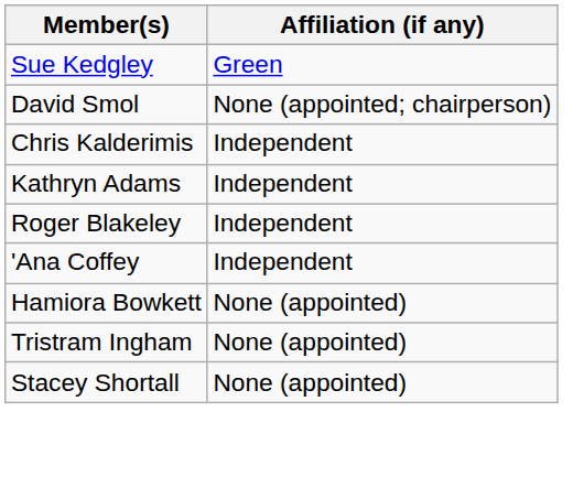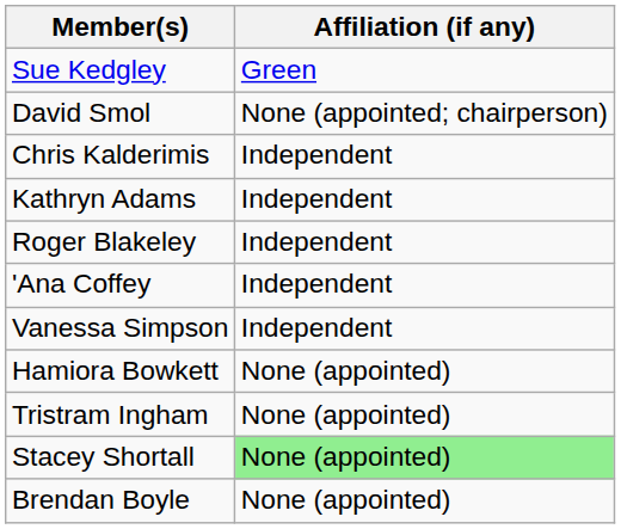+ row: Vanessa Simpson | Independent
Stacey Shortall | Affiliation (if any): no background -> lightgreen background
+ row: Brendan Boyle | None (appointed)
